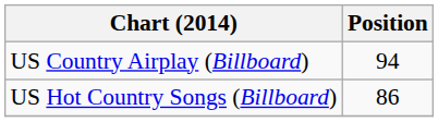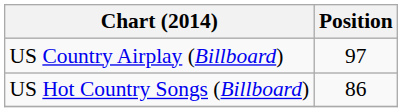US Country Airplay (Billboard) | Position: 94 -> 97
